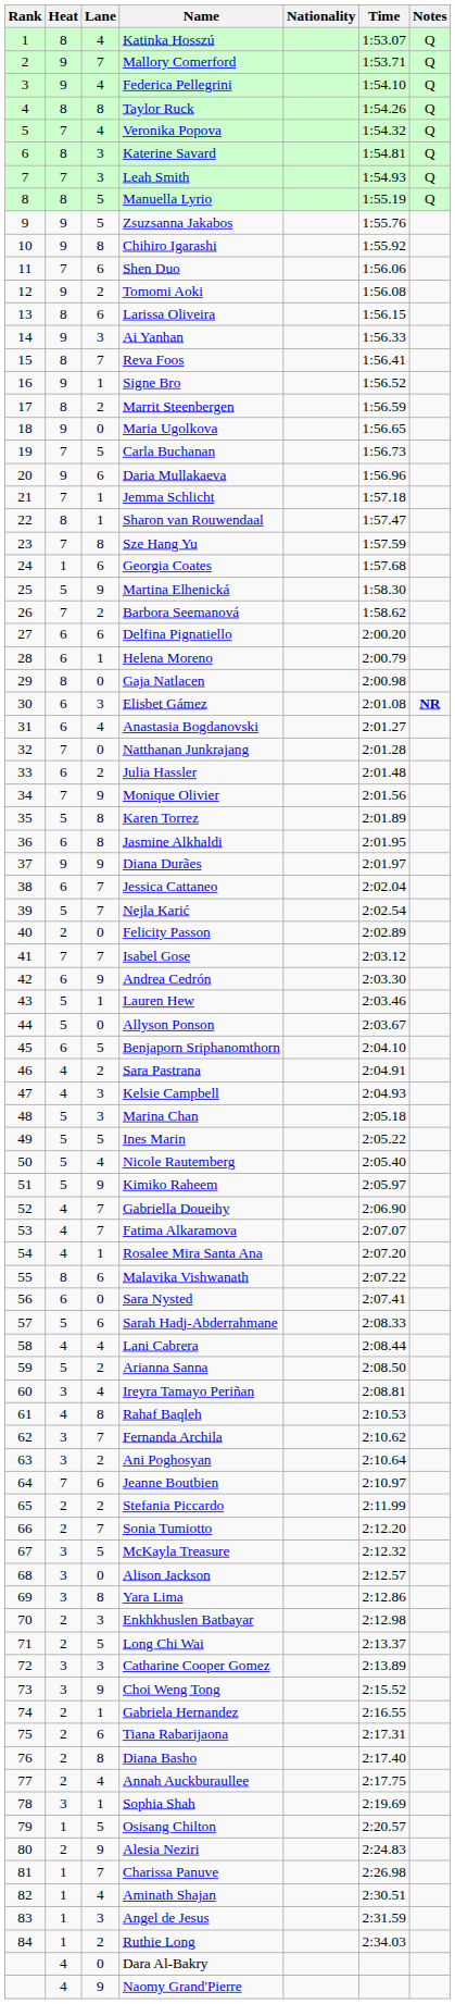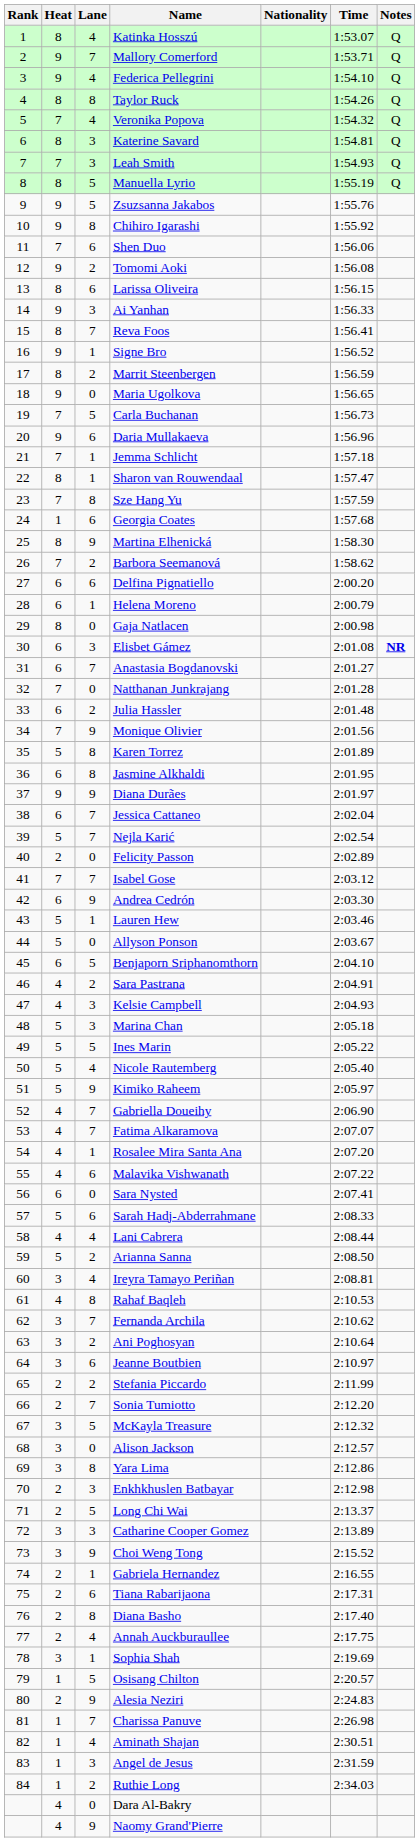Martina Elhenická | Heat: 5 -> 8
Anastasia Bogdanovski | Lane: 4 -> 7
Malavika Vishwanath | Heat: 8 -> 4
Jeanne Boutbien | Heat: 7 -> 3
